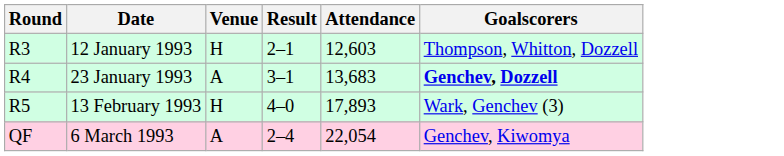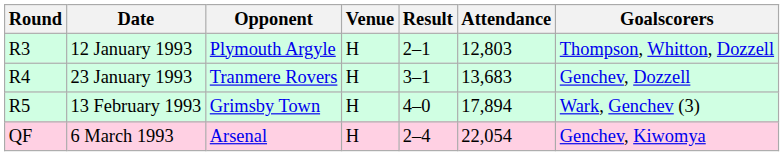+ column: Opponent | Plymouth Argyle | Tranmere Rovers | Grimsby Town | Arsenal
12 January 1993 | Attendance: 12,603 -> 12,803
23 January 1993 | Venue: A -> H
23 January 1993 | Goalscorers: bold -> normal
13 February 1993 | Attendance: 17,893 -> 17,894
6 March 1993 | Venue: A -> H
